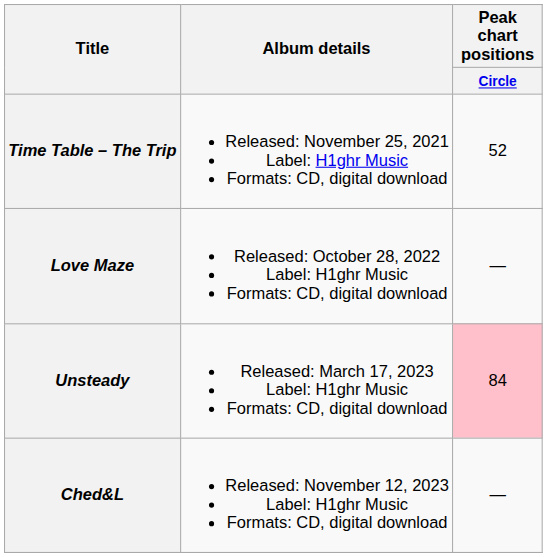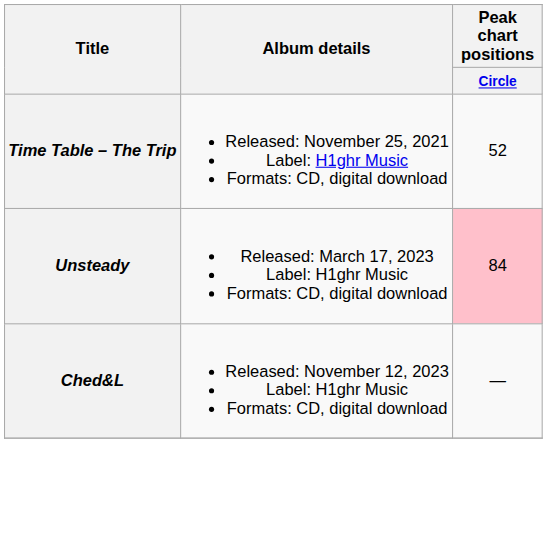- row: Love Maze | Released: October 28, 2022 Label: H1ghr Music Formats: CD, digital download | —
